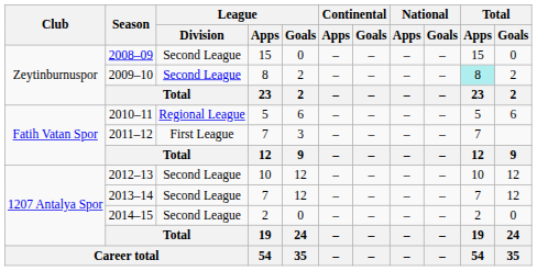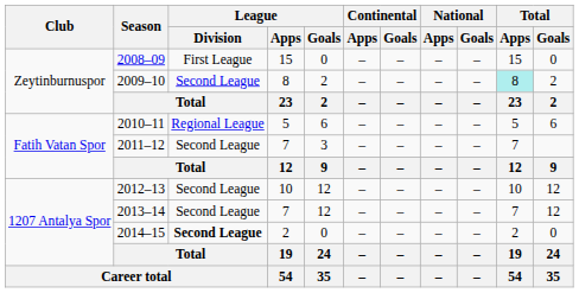2008–09 | League / Division: Second League -> First League
2011–12 | League / Division: First League -> Second League
2014–15 | League / Division: normal -> bold
